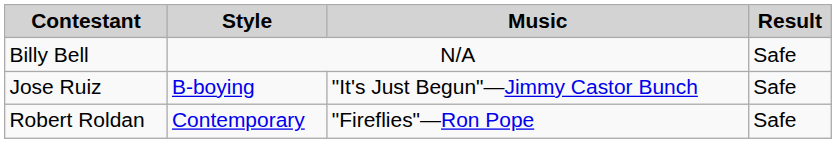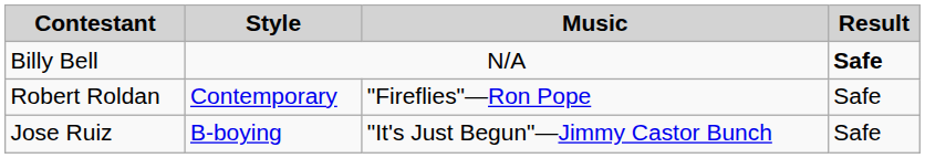Billy Bell | Result: normal -> bold
rows swapped: Robert Roldan <-> Jose Ruiz
